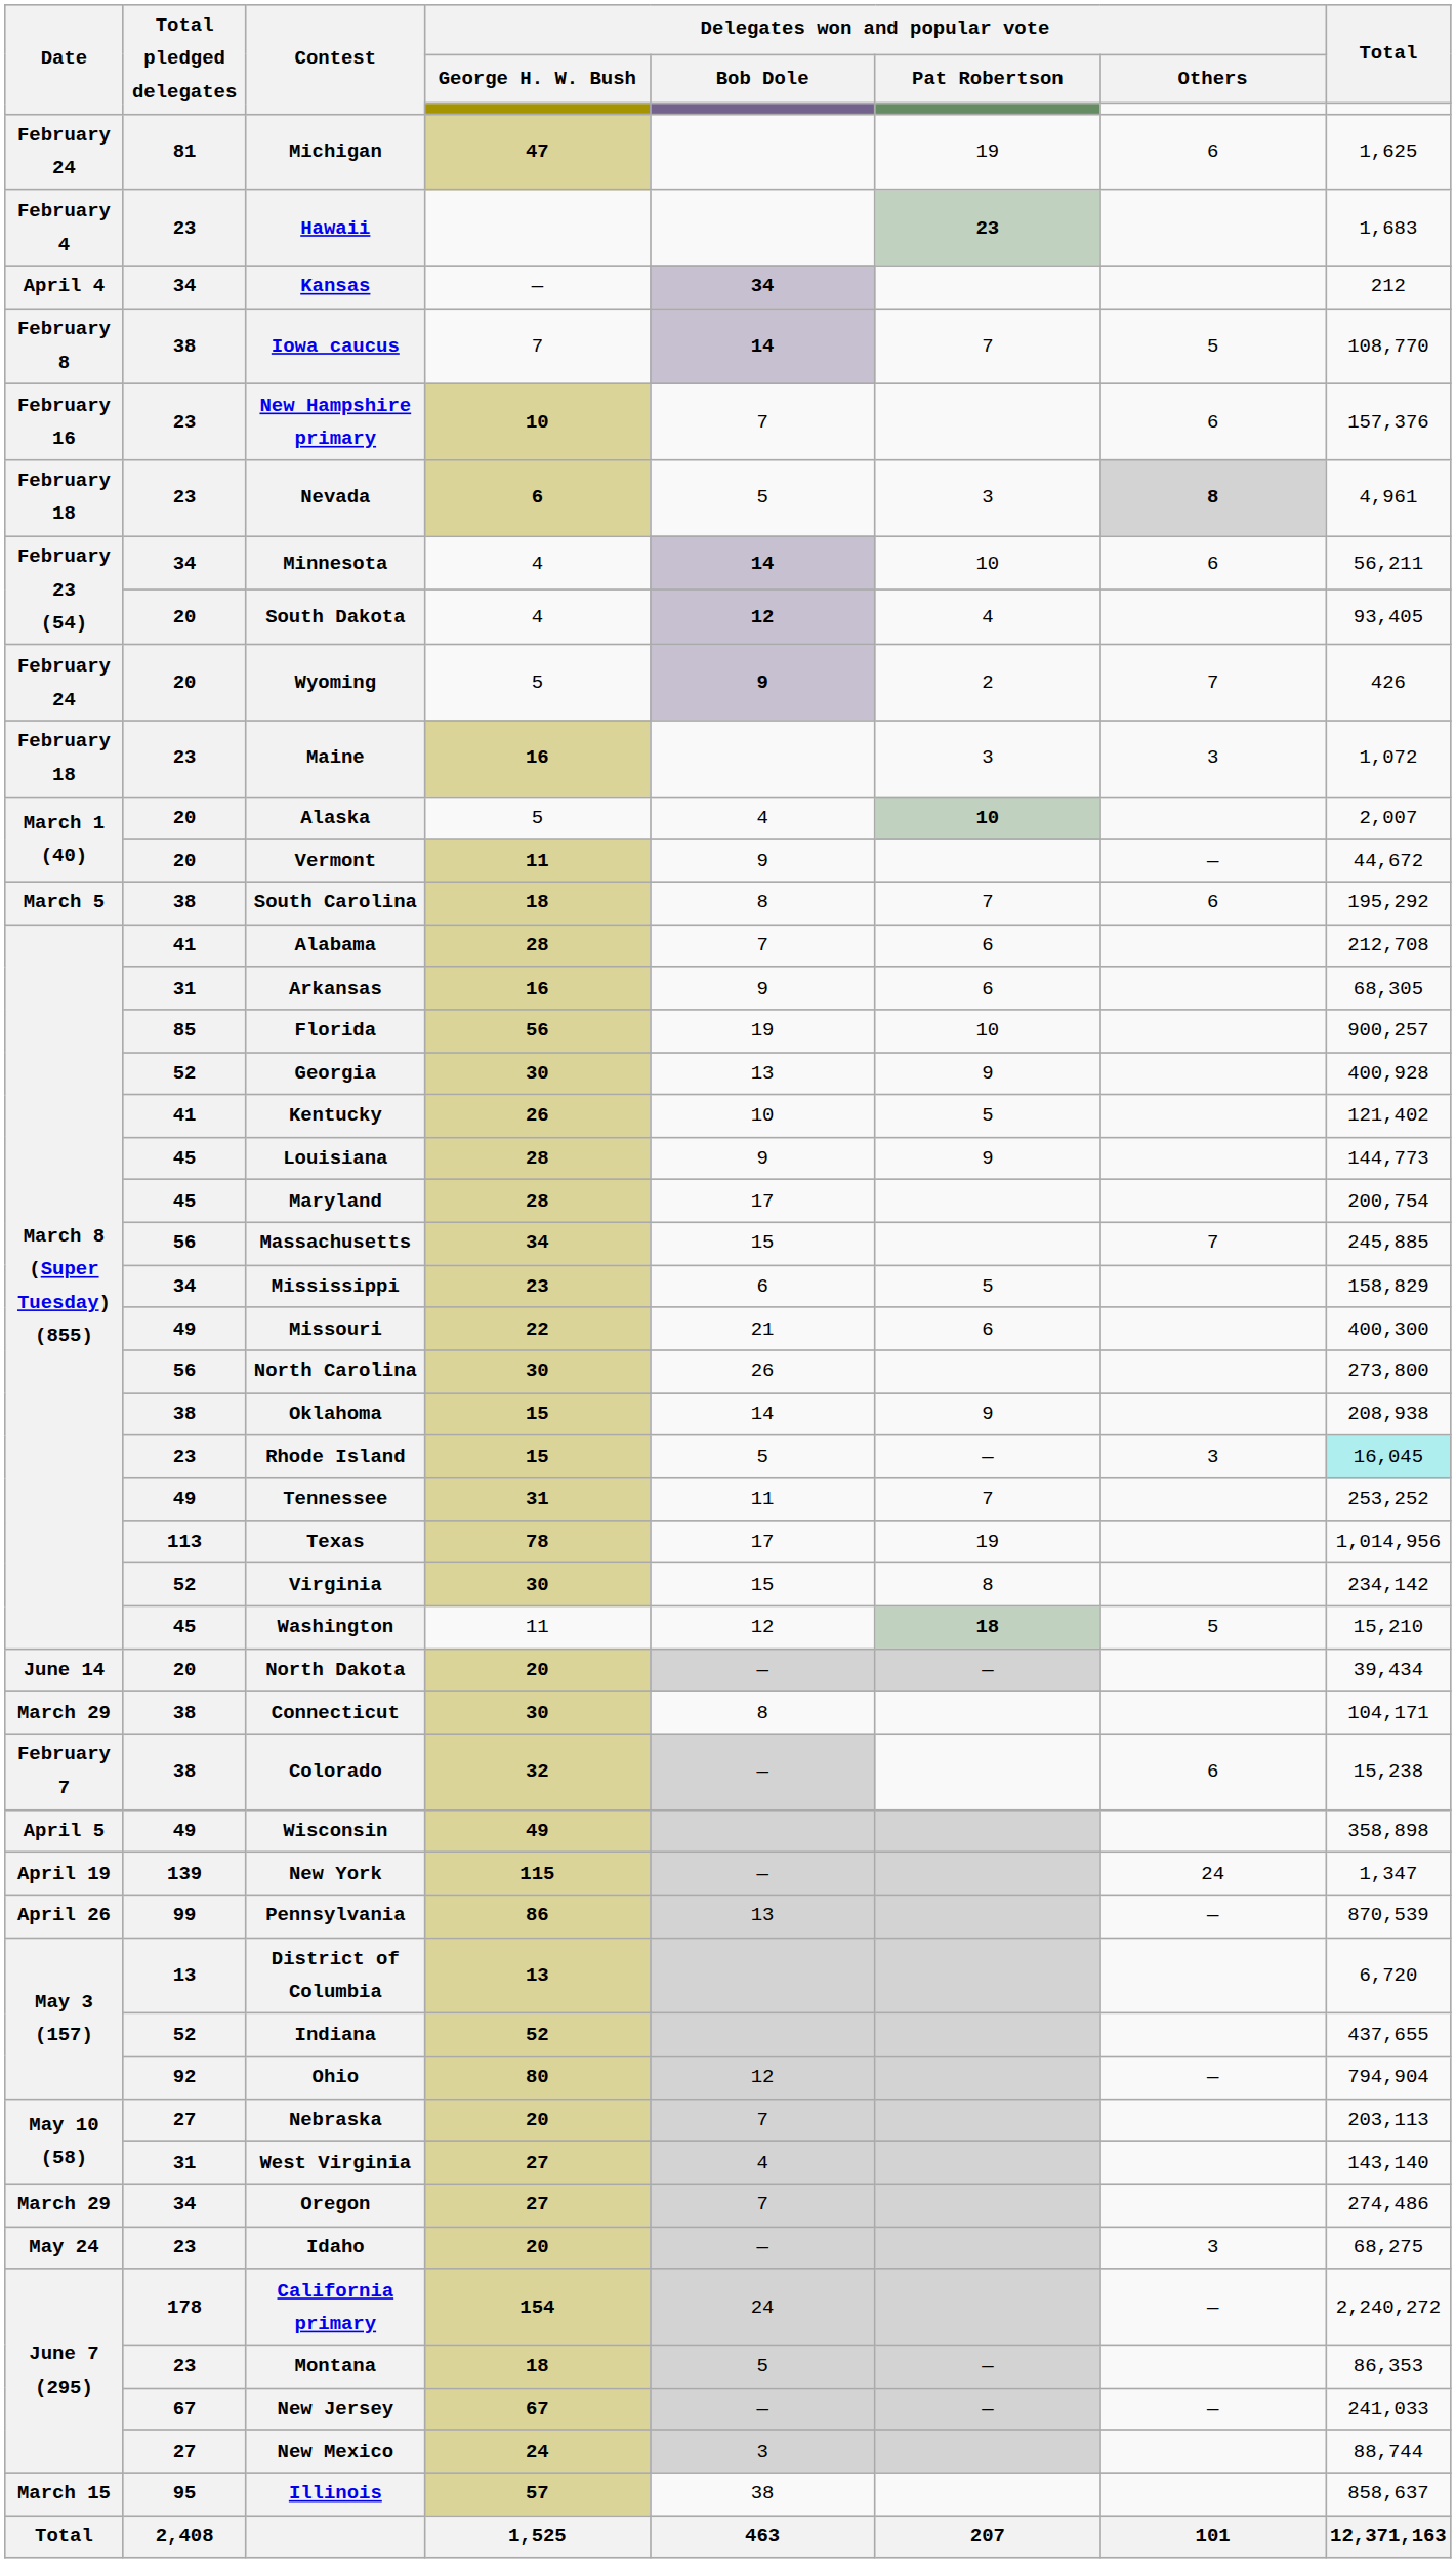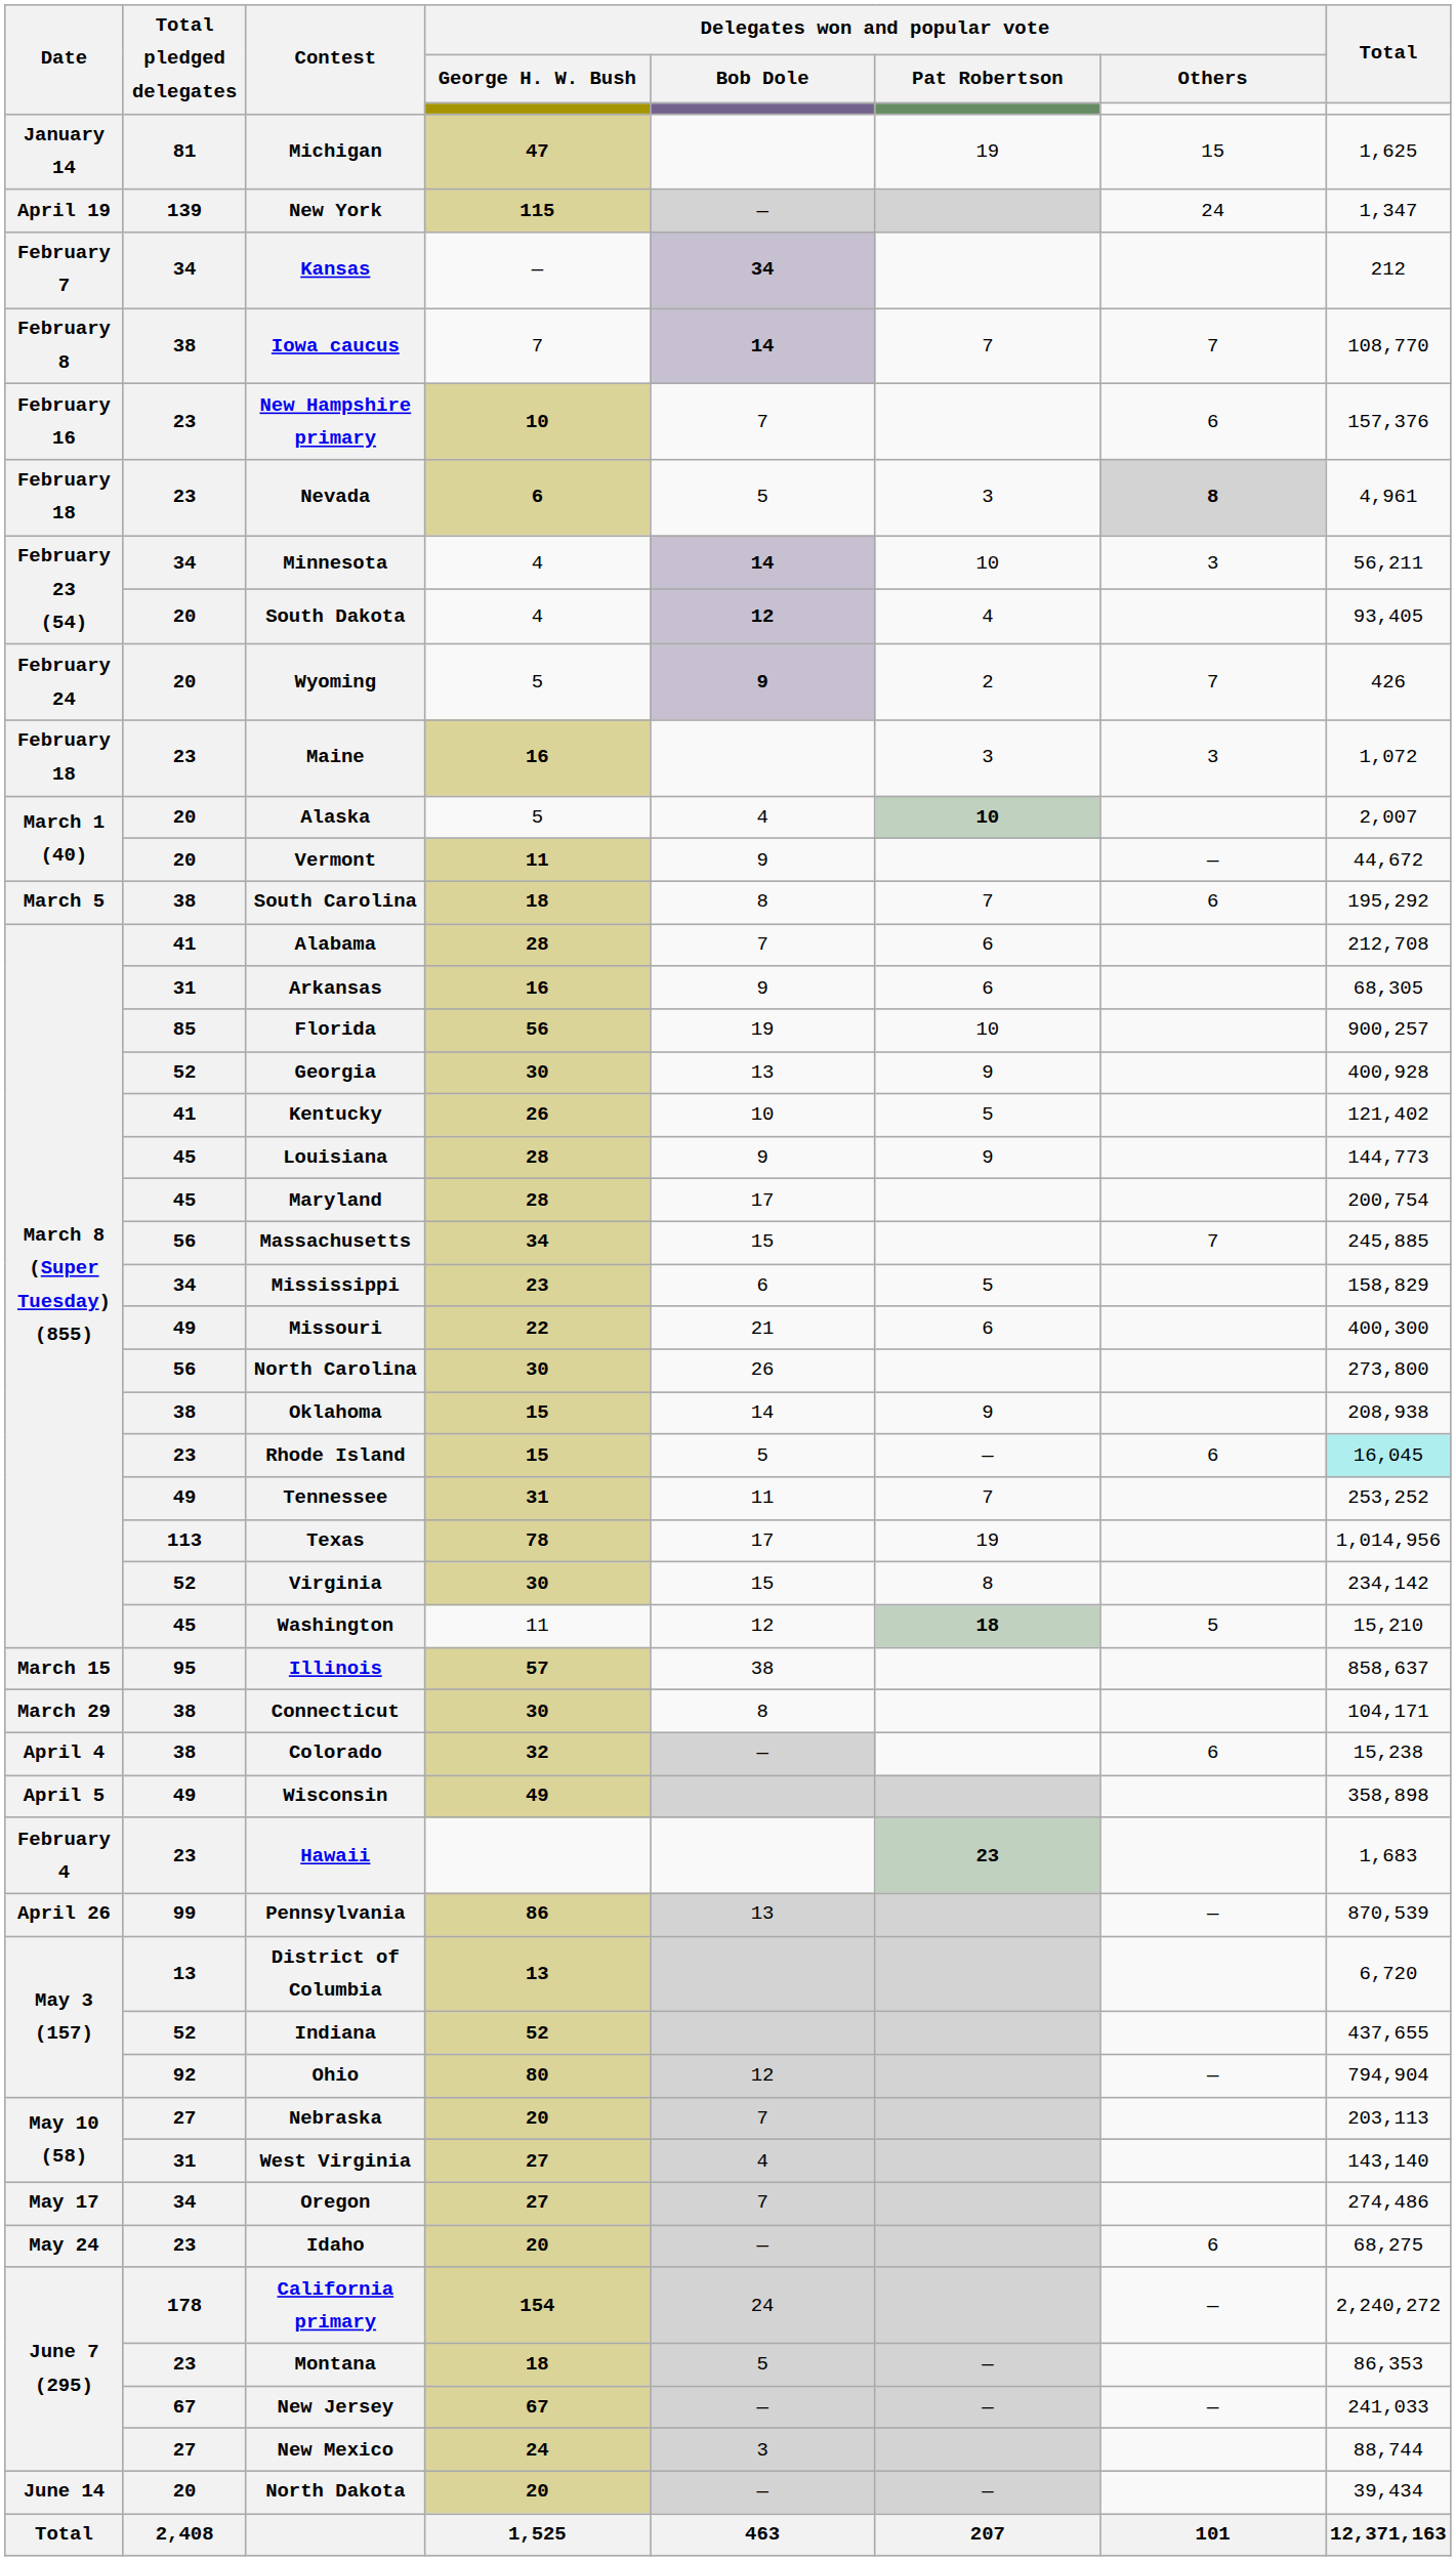Michigan | Date: February 24 -> January 14
Michigan | Delegates won and popular vote / Others: 6 -> 15
rows swapped: Hawaii <-> New York
Kansas | Date: April 4 -> February 7
Iowa caucus | Delegates won and popular vote / Others: 5 -> 7
Minnesota | Delegates won and popular vote / Others: 6 -> 3
Rhode Island | Delegates won and popular vote / Others: 3 -> 6
rows swapped: Illinois <-> North Dakota
Colorado | Date: February 7 -> April 4
Oregon | Date: March 29 -> May 17
Idaho | Delegates won and popular vote / Others: 3 -> 6
